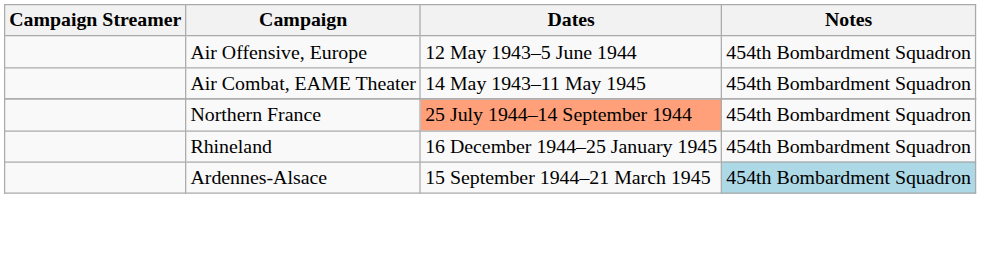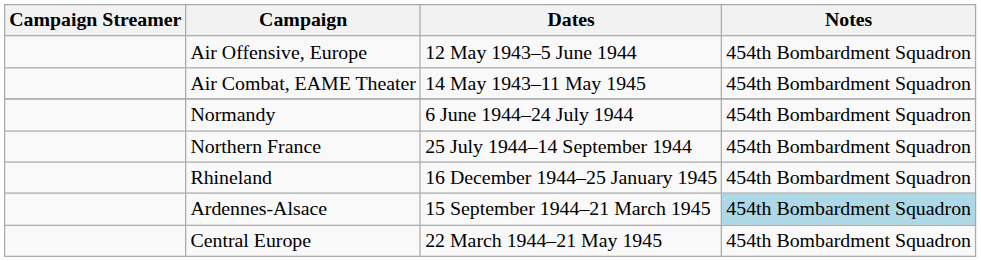+ row: Normandy | 6 June 1944–24 July 1944 | 454th Bombardment Squadron
Northern France | Dates: lightsalmon background -> no background
+ row: Central Europe | 22 March 1944–21 May 1945 | 454th Bombardment Squadron
